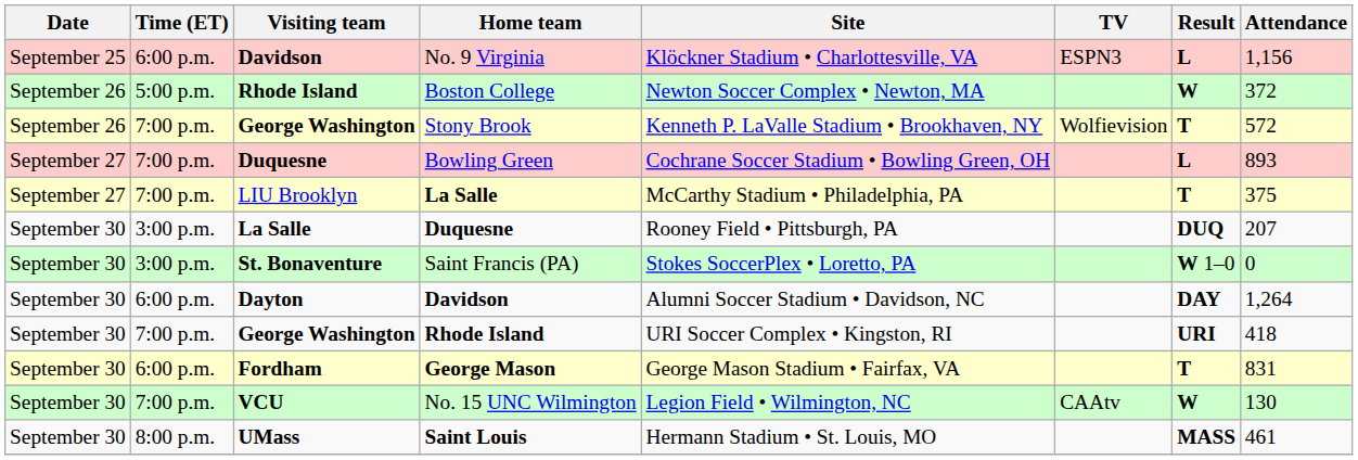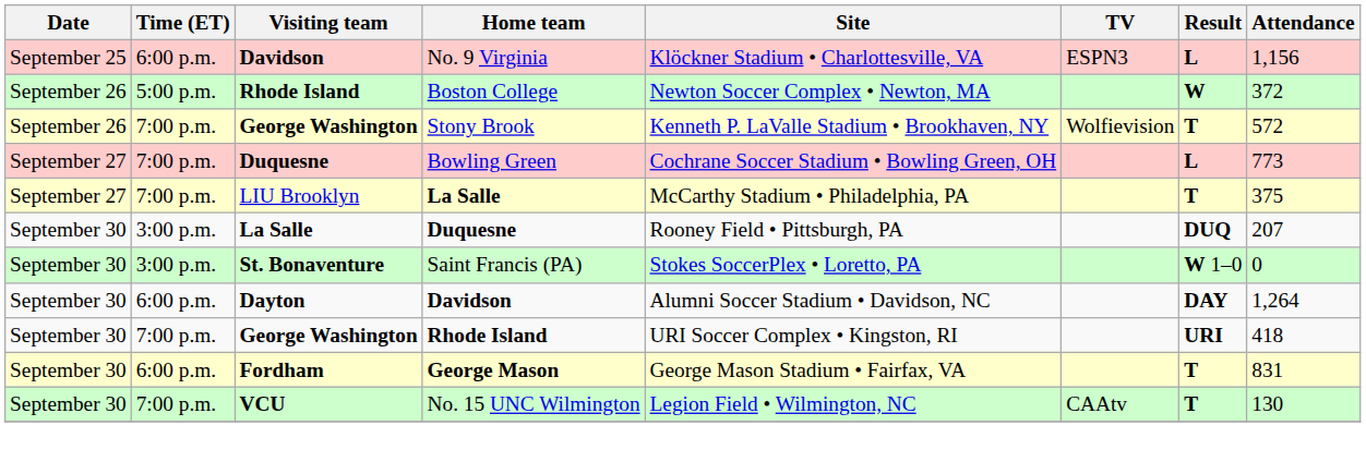Bowling Green | Attendance: 893 -> 773
No. 15 UNC Wilmington | Result: W -> T
- row: September 30 | 8:00 p.m. | UMass | Saint Louis | Hermann Stadium • St. Louis, MO | MASS | 461
